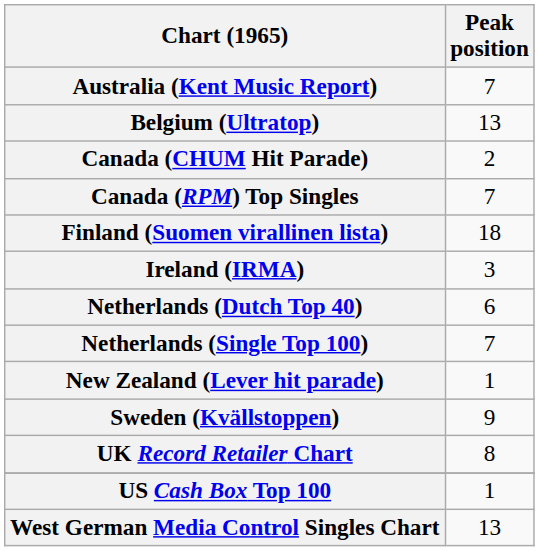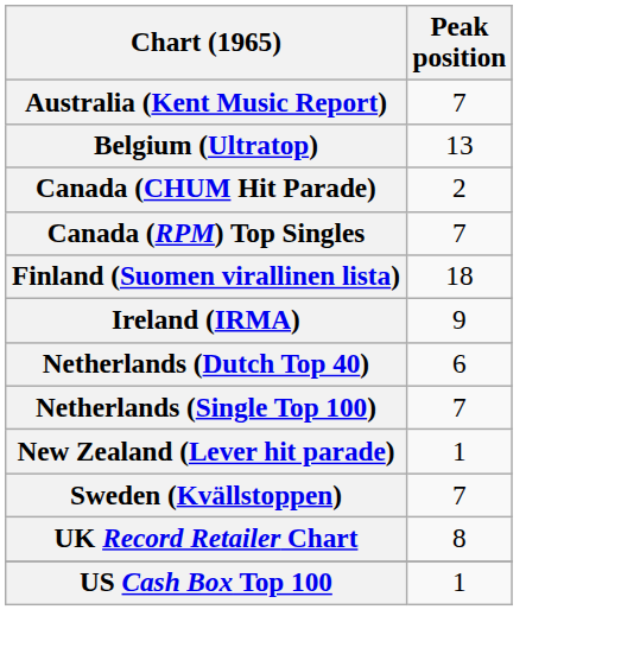Ireland (IRMA) | Peak position: 3 -> 9
Sweden (Kvällstoppen) | Peak position: 9 -> 7
- row: West German Media Control Singles Chart | 13
